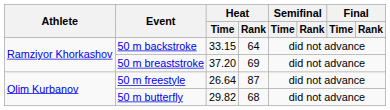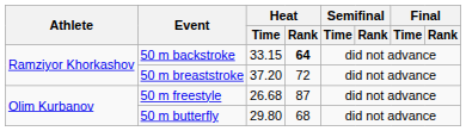50 m backstroke | Heat / Rank: normal -> bold
50 m breaststroke | Heat / Rank: 69 -> 72
50 m freestyle | Heat / Time: 26.64 -> 26.68
50 m butterfly | Heat / Time: 29.82 -> 29.80
